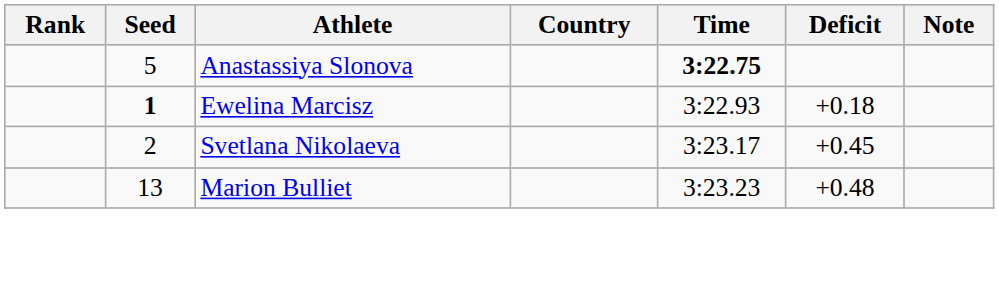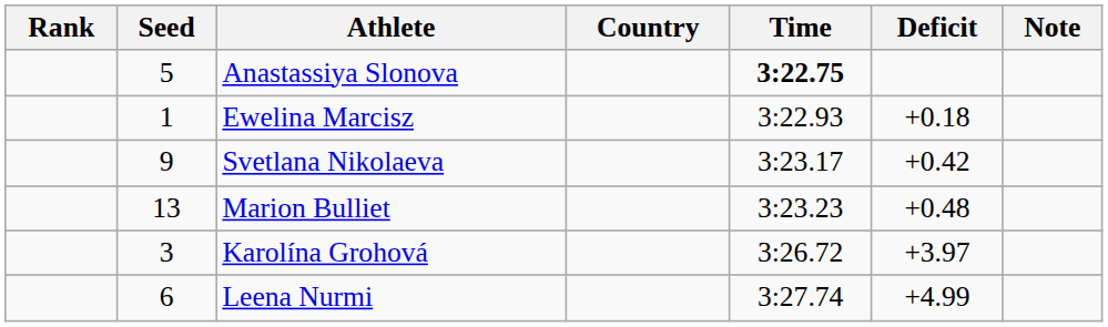Ewelina Marcisz | Seed: bold -> normal
Svetlana Nikolaeva | Seed: 2 -> 9
Svetlana Nikolaeva | Deficit: +0.45 -> +0.42
+ row: 3 | Karolína Grohová | 3:26.72 | +3.97
+ row: 6 | Leena Nurmi | 3:27.74 | +4.99
